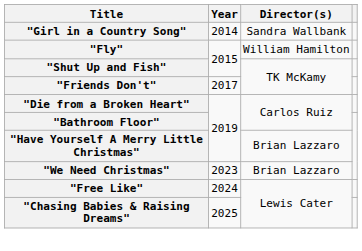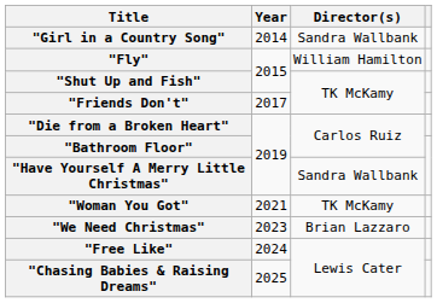"Have Yourself A Merry Little Christmas" | Director(s): Brian Lazzaro -> Sandra Wallbank
+ row: "Woman You Got" | 2021 | TK McKamy
